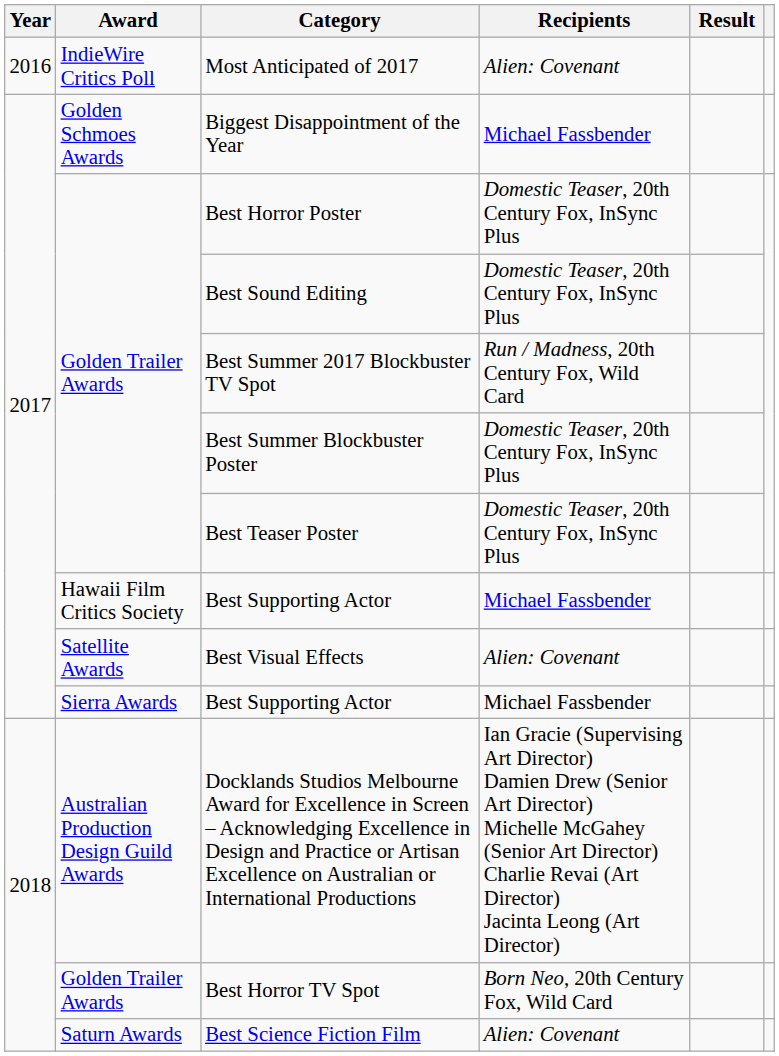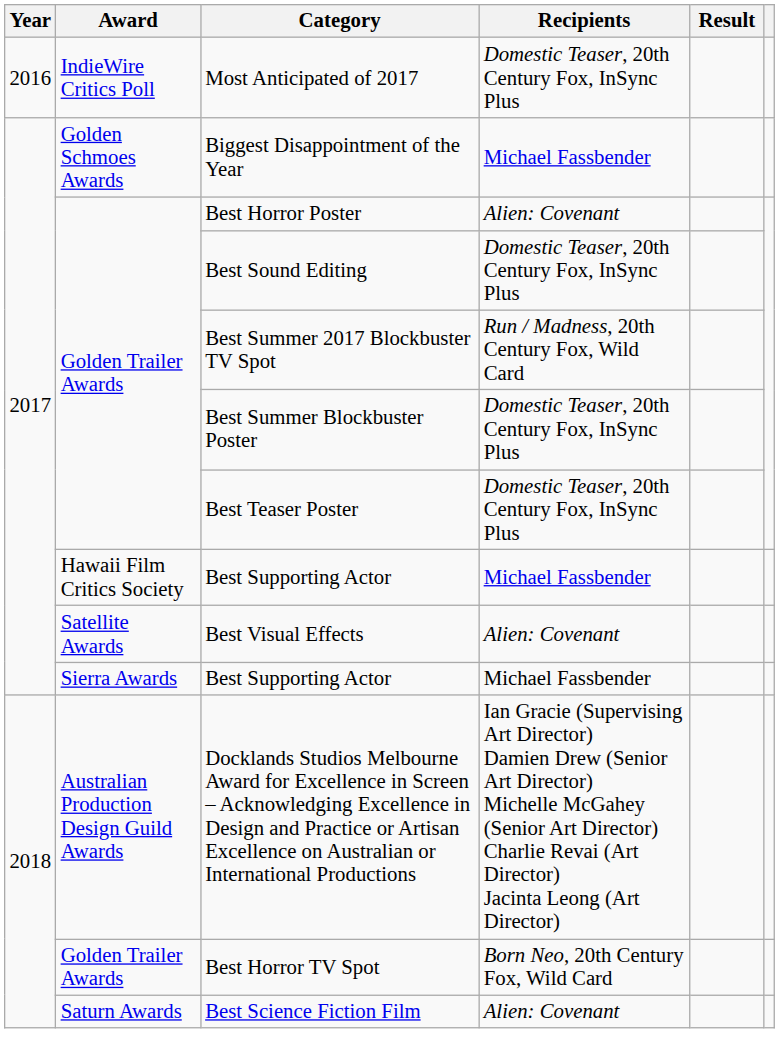Most Anticipated of 2017 | Recipients: Alien: Covenant -> Domestic Teaser, 20th Century Fox, InSync Plus
Best Horror Poster | Recipients: Domestic Teaser, 20th Century Fox, InSync Plus -> Alien: Covenant
